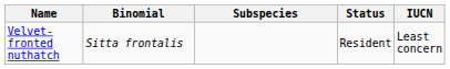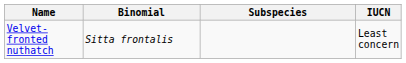- column: Status | Resident
